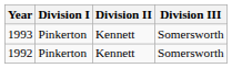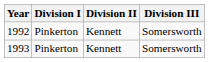rows swapped: 1993 <-> 1992
